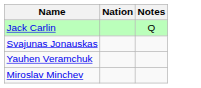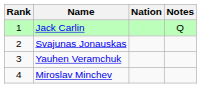+ column: Rank | 1 | 2 | 3 | 4
